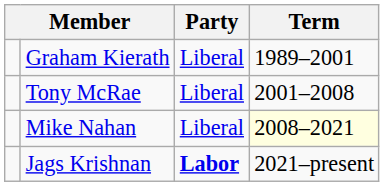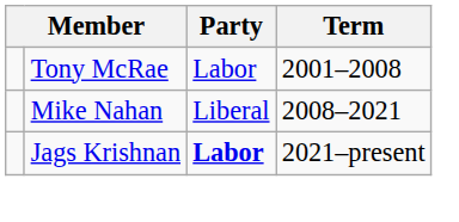- row: Graham Kierath | Liberal | 1989–2001
Tony McRae | Party: Liberal -> Labor
Mike Nahan | Term: lightyellow background -> no background
